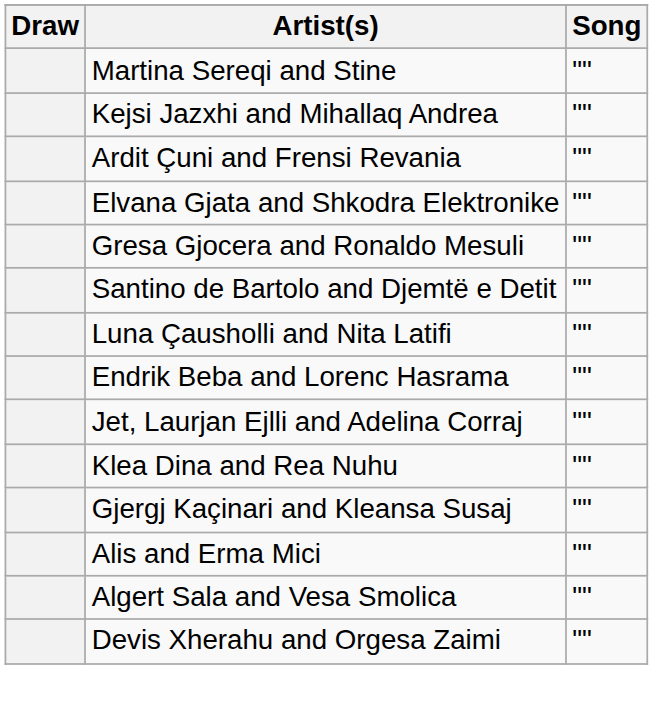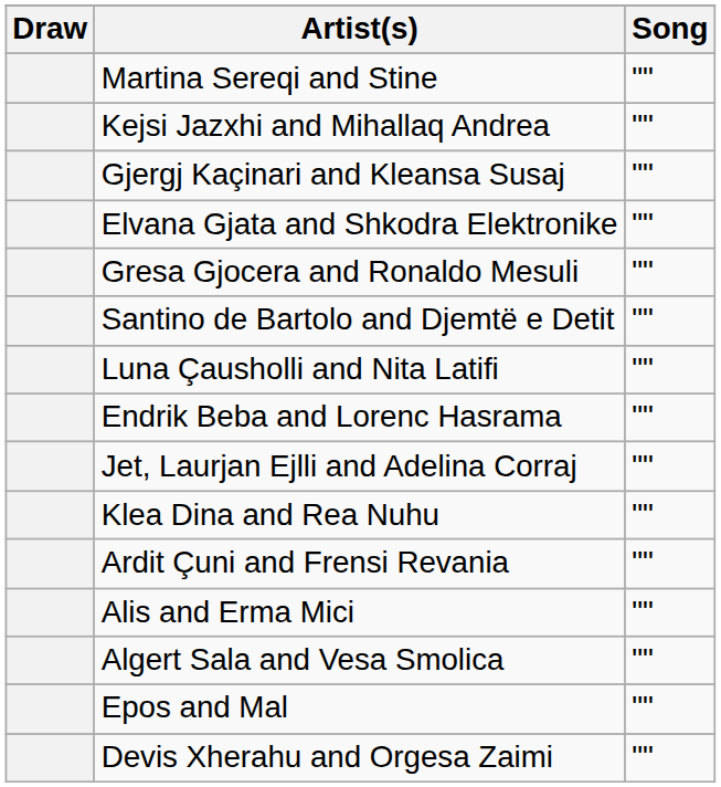rows swapped: Ardit Çuni and Frensi Revania <-> Gjergj Kaçinari and Kleansa Susaj
+ row: Epos and Mal | ""
